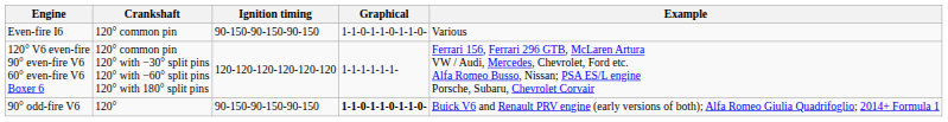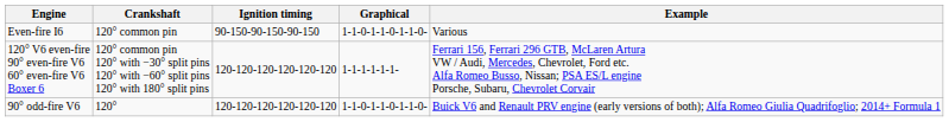90° odd-fire V6 | Ignition timing: 90-150-90-150-90-150 -> 120-120-120-120-120-120
90° odd-fire V6 | Graphical: bold -> normal
